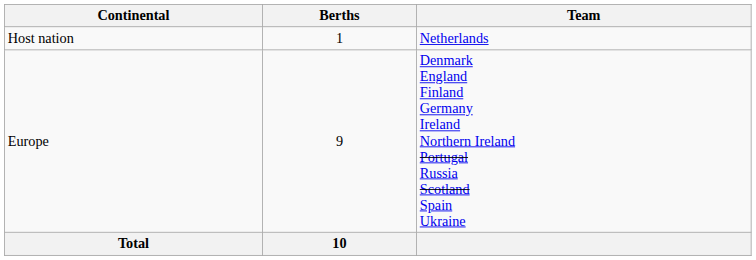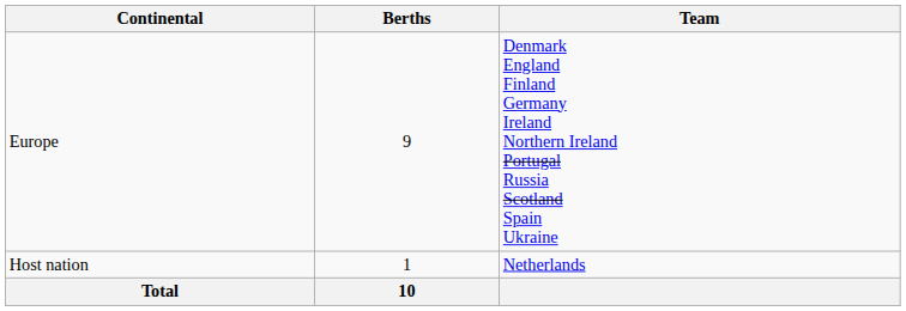rows swapped: Host nation <-> Europe
